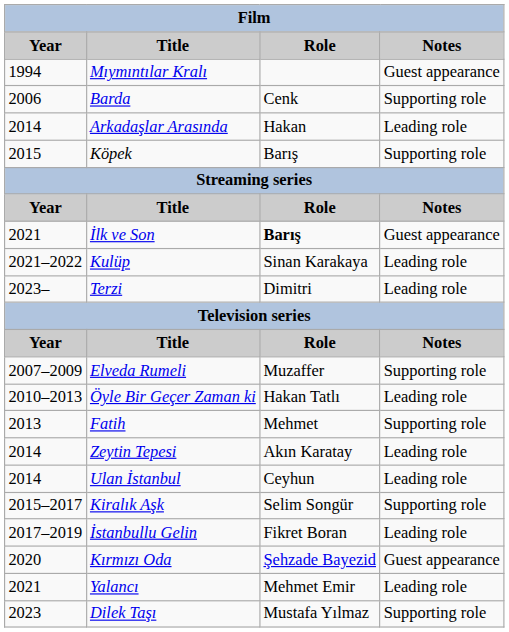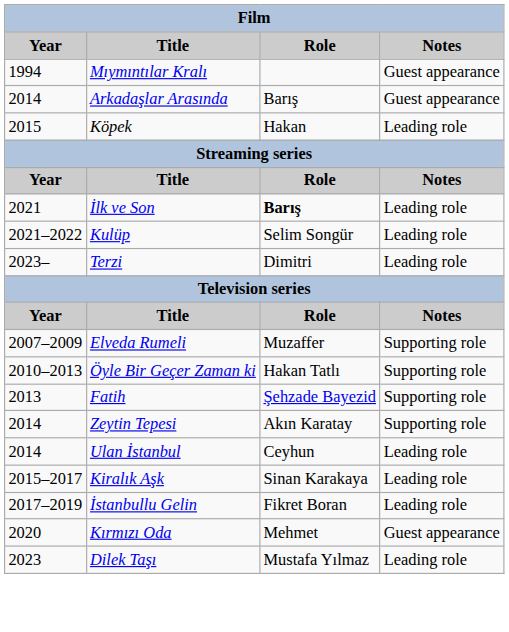- row: 2006 | Barda | Cenk | Supporting role
Arkadaşlar Arasında | Role: Hakan -> Barış
Arkadaşlar Arasında | Notes: Leading role -> Guest appearance
Köpek | Role: Barış -> Hakan
Köpek | Notes: Supporting role -> Leading role
İlk ve Son | Notes: Guest appearance -> Leading role
Kulüp | Role: Sinan Karakaya -> Selim Songür
Öyle Bir Geçer Zaman ki | Notes: Leading role -> Supporting role
Fatih | Role: Mehmet -> Şehzade Bayezid
Zeytin Tepesi | Notes: Leading role -> Supporting role
Kiralık Aşk | Role: Selim Songür -> Sinan Karakaya
Kiralık Aşk | Notes: Supporting role -> Leading role
Kırmızı Oda | Role: Şehzade Bayezid -> Mehmet
- row: 2021 | Yalancı | Mehmet Emir | Leading role
Dilek Taşı | Notes: Supporting role -> Leading role
